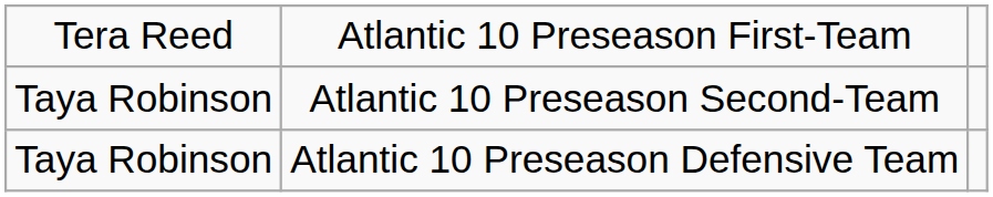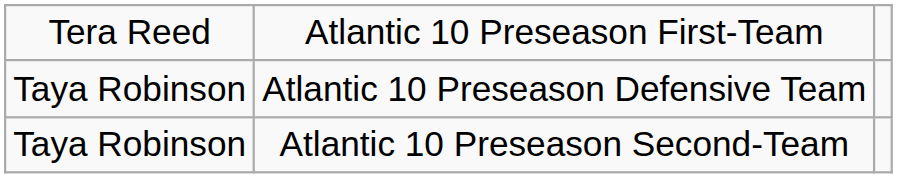rows swapped: Atlantic 10 Preseason Second-Team <-> Atlantic 10 Preseason Defensive Team
